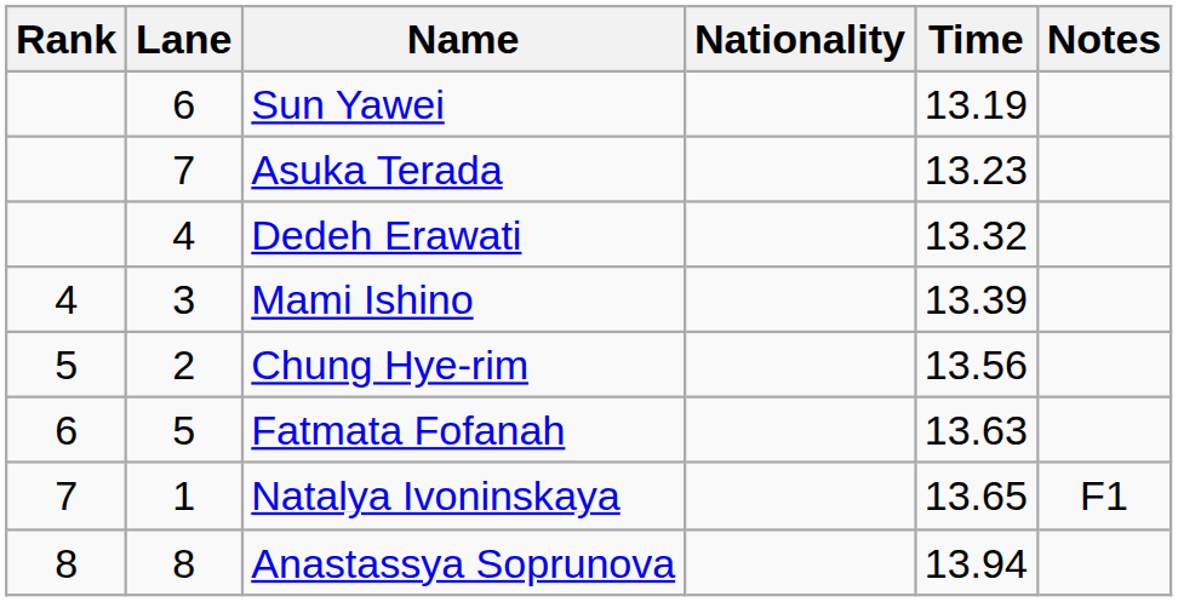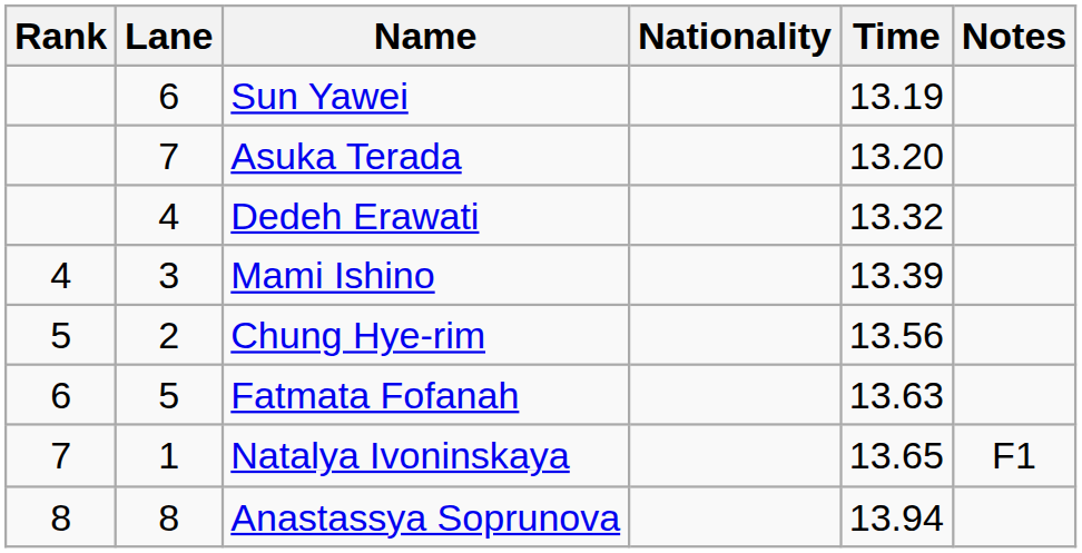Asuka Terada | Time: 13.23 -> 13.20
